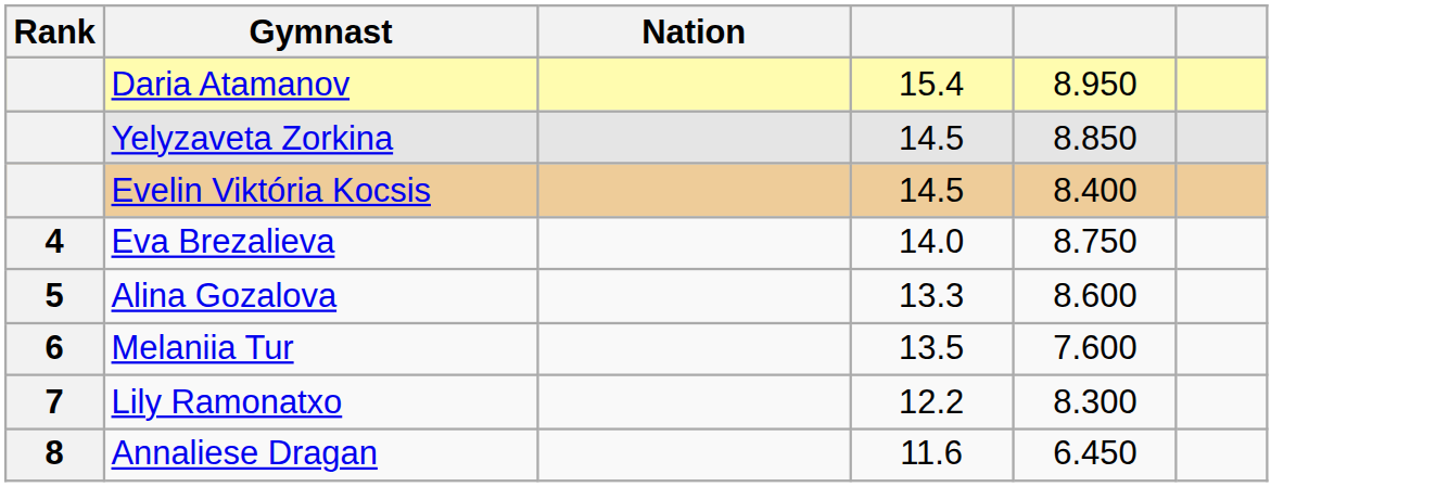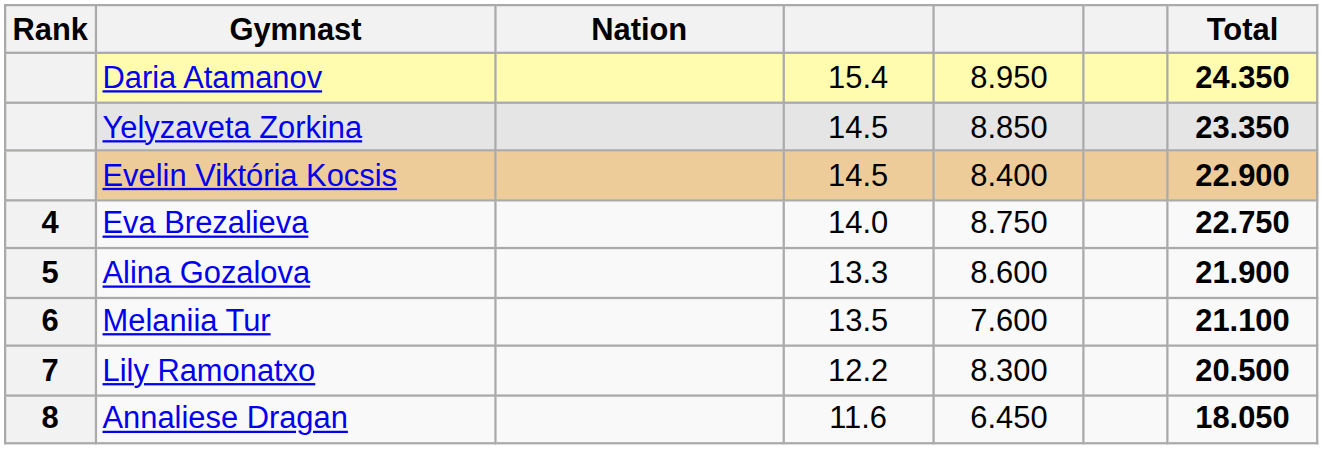+ column: Total | 24.350 | 23.350 | 22.900 | 22.750 | 21.900 | 21.100 | 20.500 | 18.050
